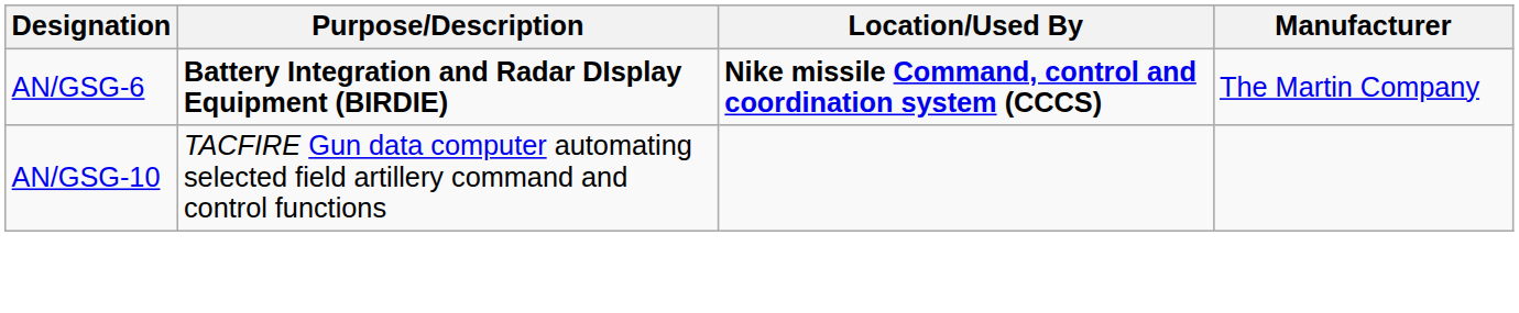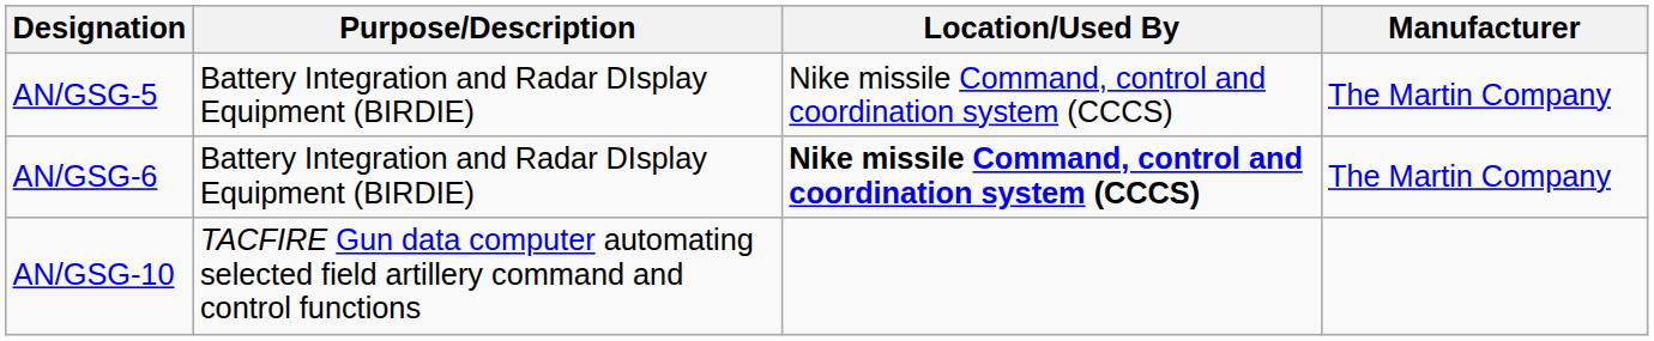+ row: AN/GSG-5 | Battery Integration and Radar DIsplay Equipment (BIRDIE) | Nike missile Command, control and coordination system (CCCS) | The Martin Company
AN/GSG-6 | Purpose/Description: bold -> normal
